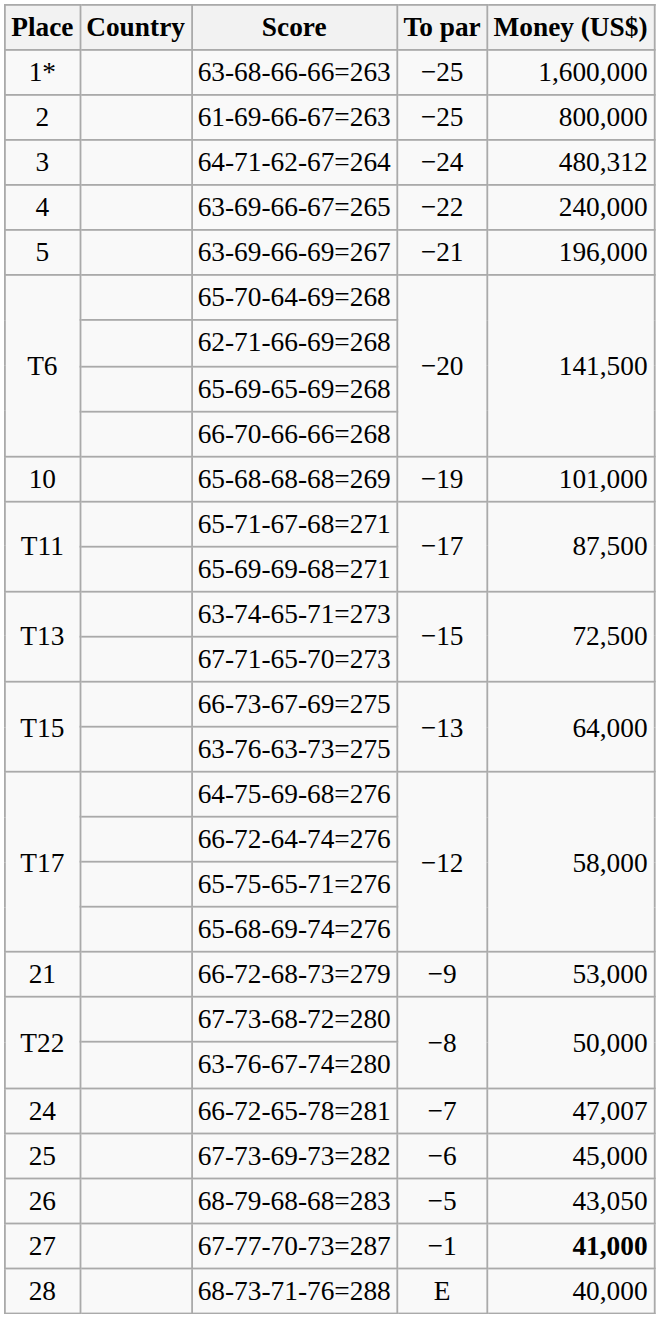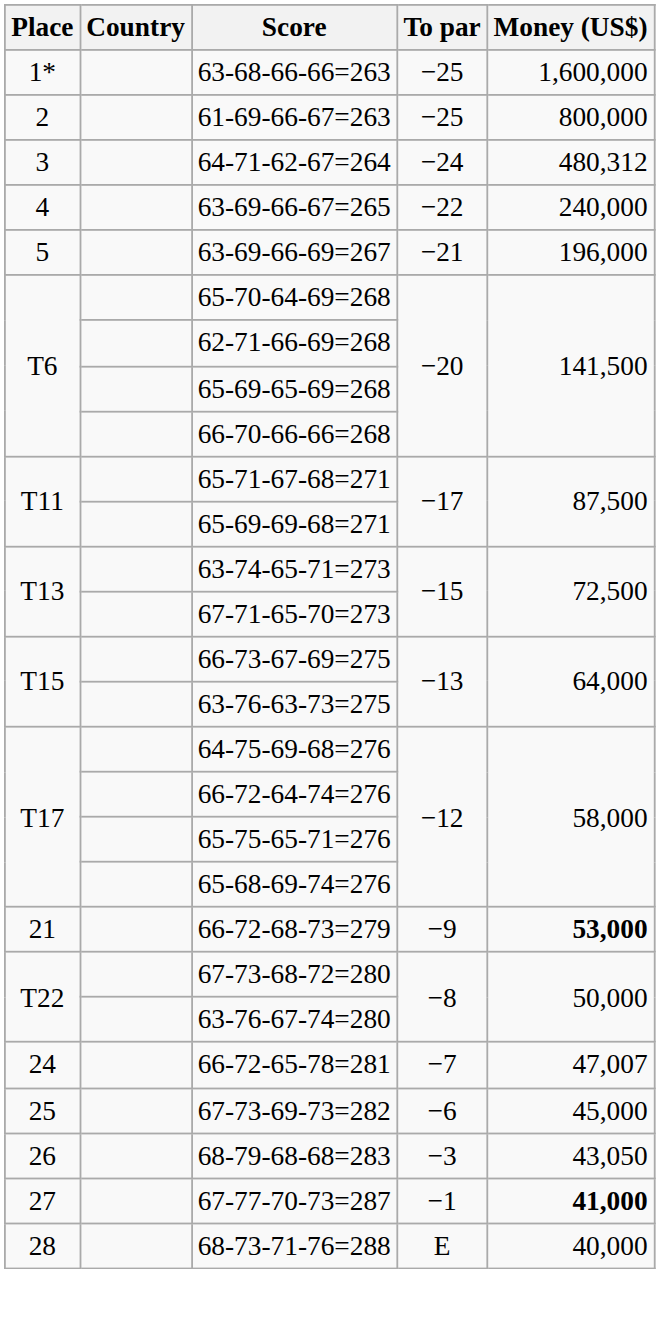- row: 10 | 65-68-68-68=269 | −19 | 101,000
66-72-68-73=279 | Money (US$): normal -> bold
68-79-68-68=283 | To par: −5 -> −3
